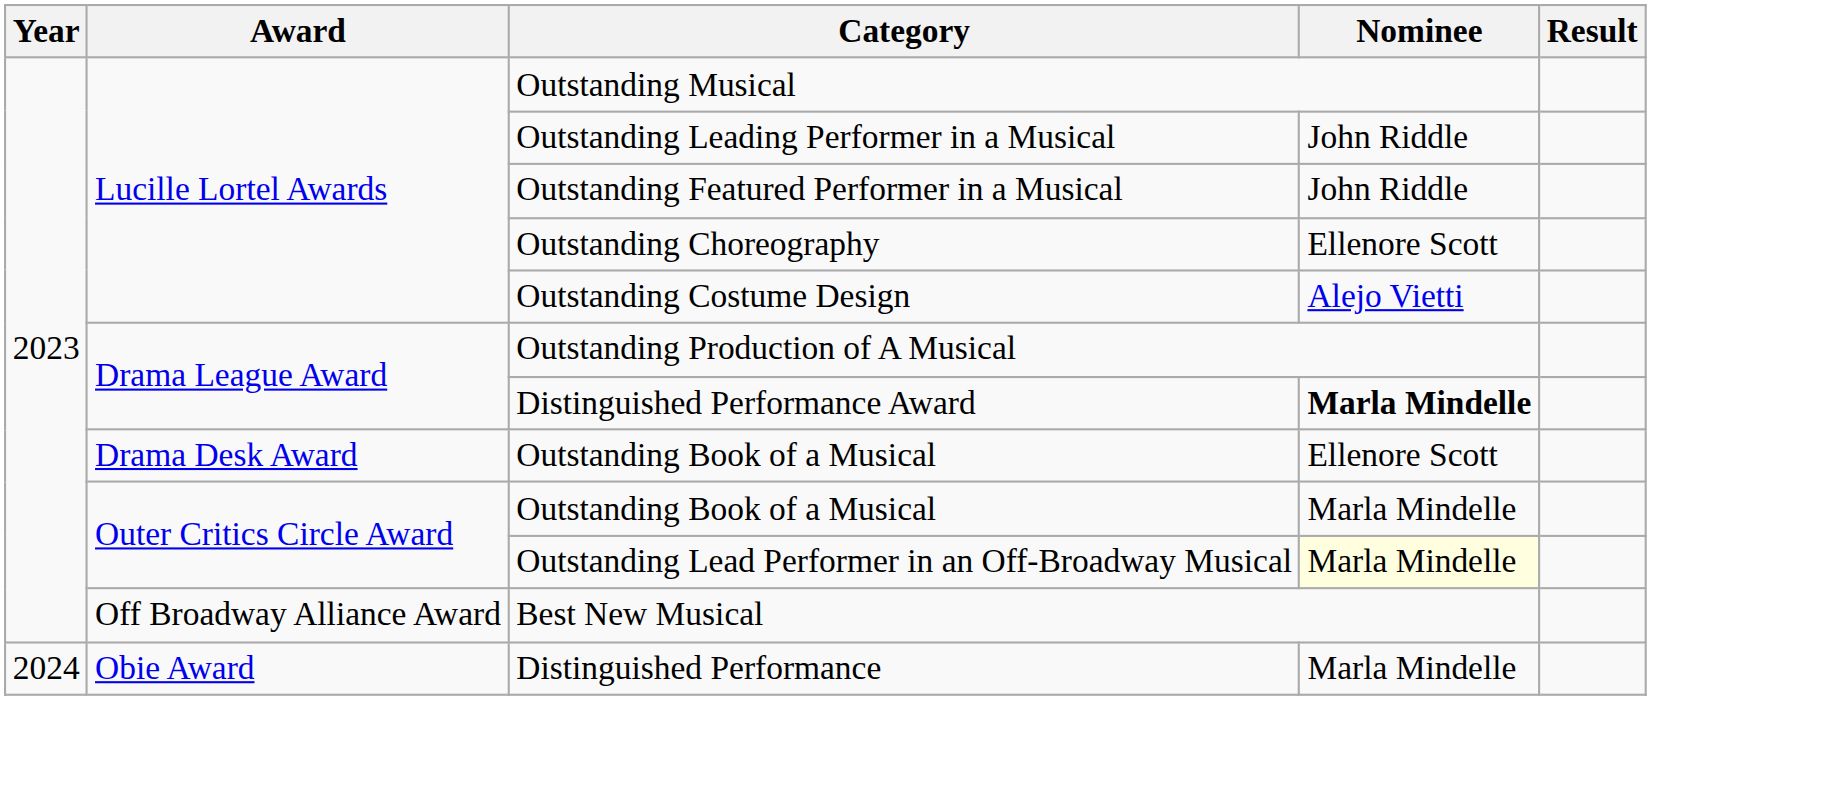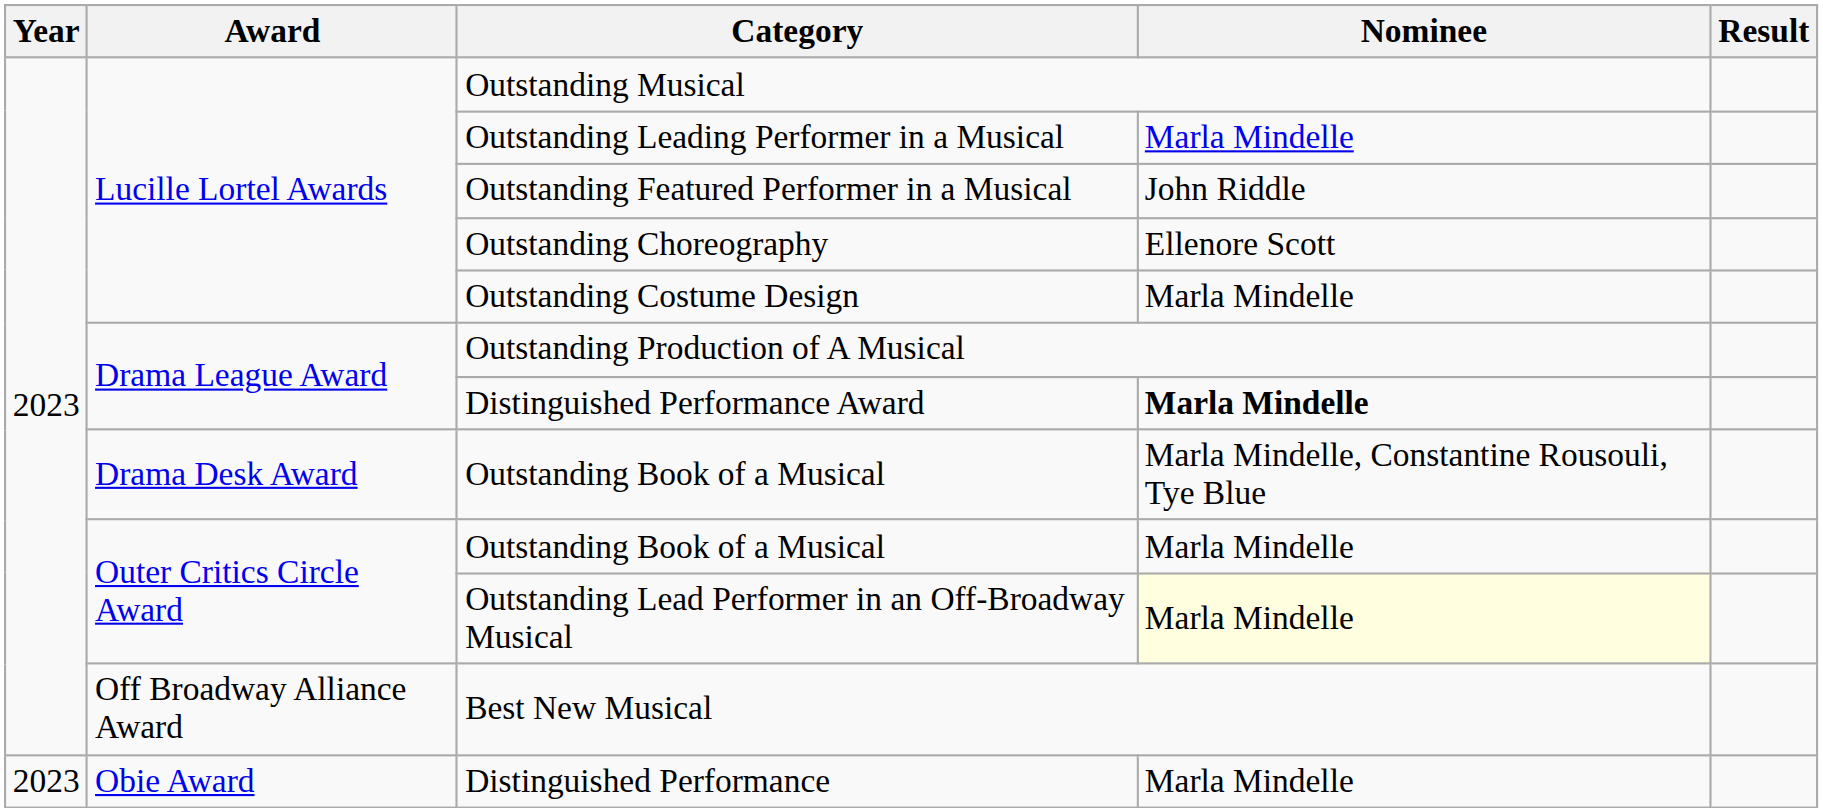Outstanding Leading Performer in a Musical | Nominee: John Riddle -> Marla Mindelle
Outstanding Costume Design | Nominee: Alejo Vietti -> Marla Mindelle
Drama Desk Award / Outstanding Book of a Musical | Nominee: Ellenore Scott -> Marla Mindelle, Constantine Rousouli, Tye Blue
Distinguished Performance | Year: 2024 -> 2023
